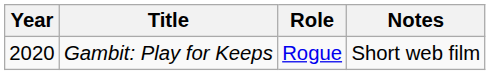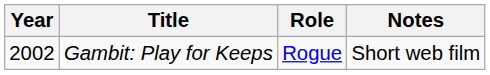Gambit: Play for Keeps | Year: 2020 -> 2002
